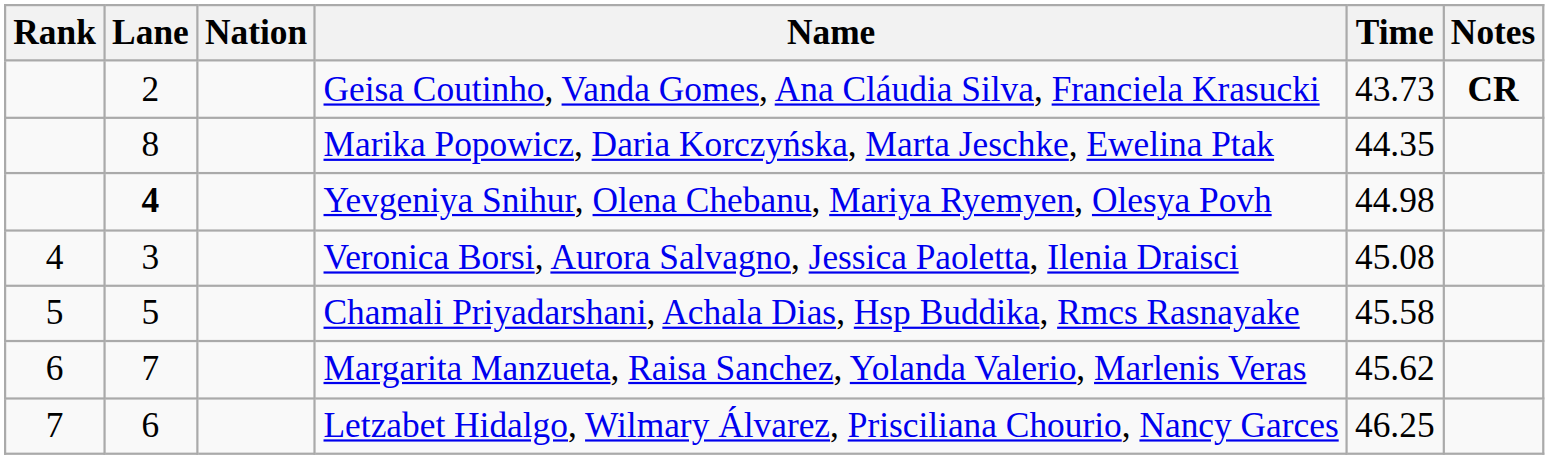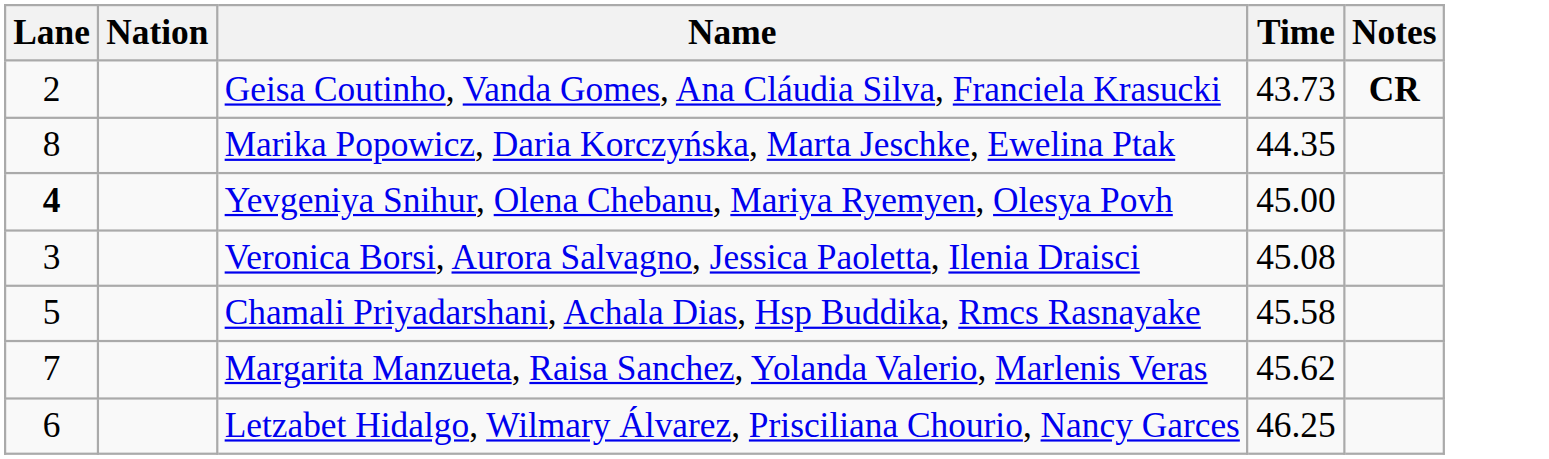- column: Rank | 4 | 5 | 6 | 7
Yevgeniya Snihur, Olena Chebanu, Mariya Ryemyen, Olesya Povh | Time: 44.98 -> 45.00
